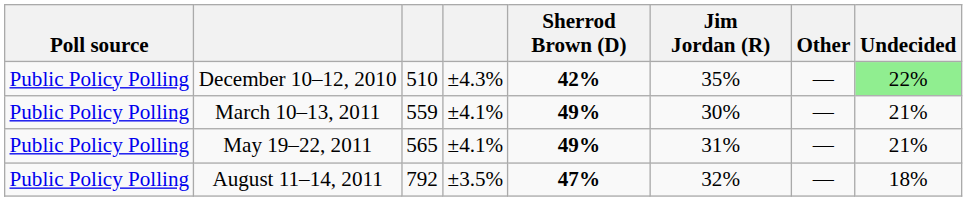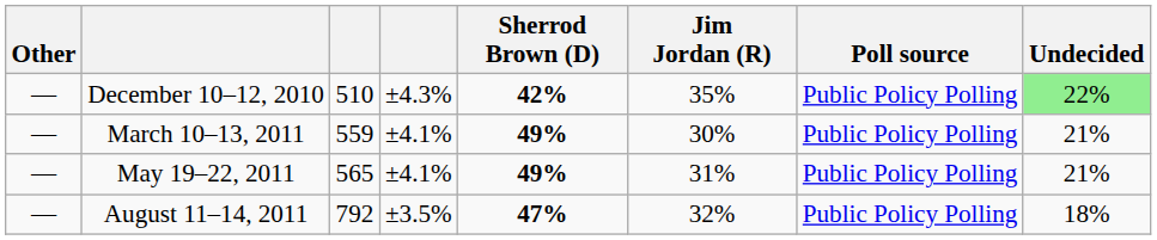columns swapped: Poll source <-> Other
